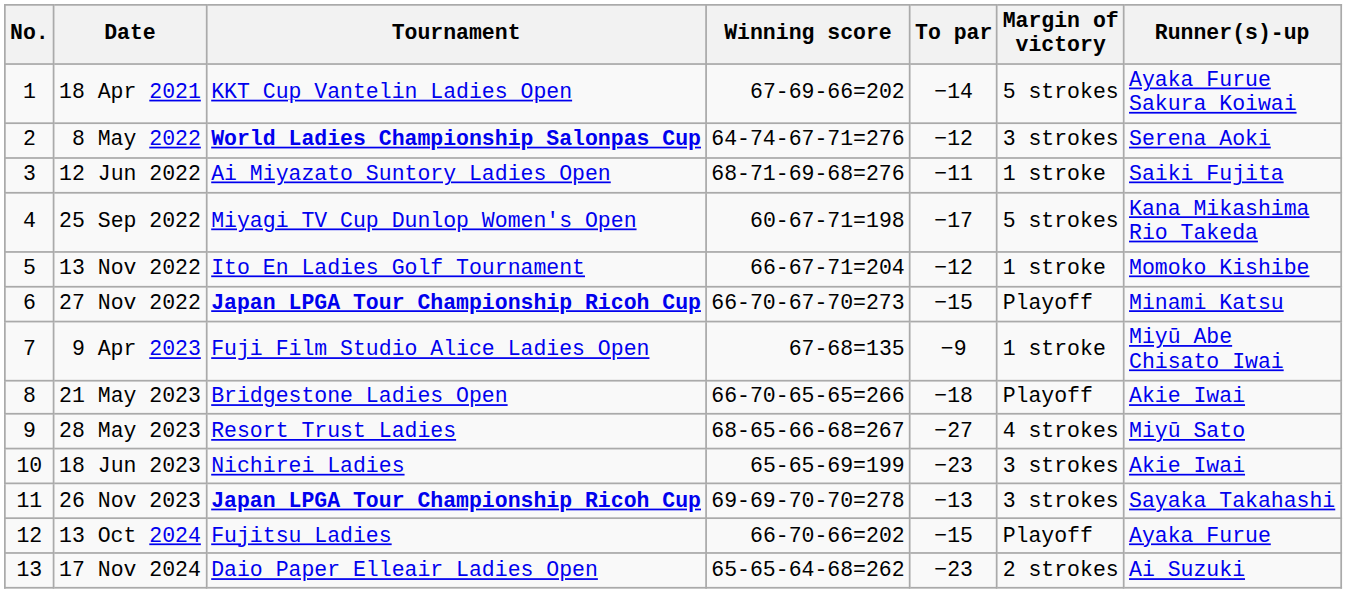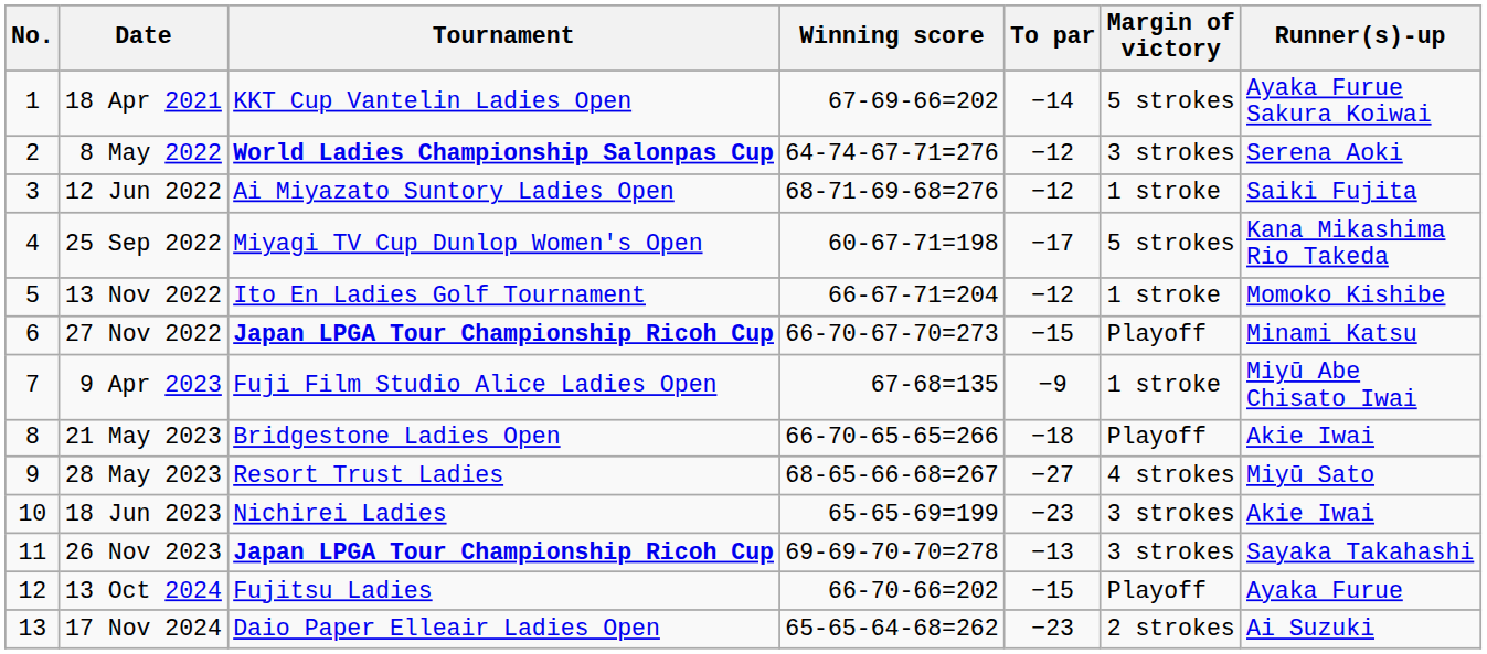12 Jun 2022 | To par: −11 -> −12
